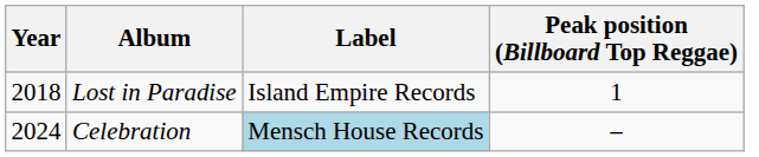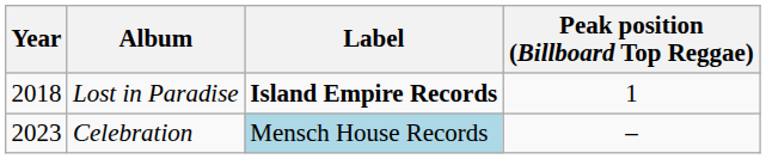Lost in Paradise | Label: normal -> bold
Celebration | Year: 2024 -> 2023
